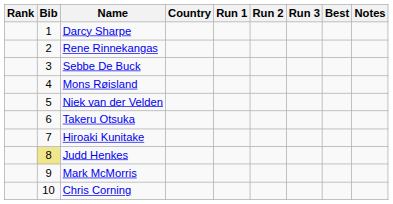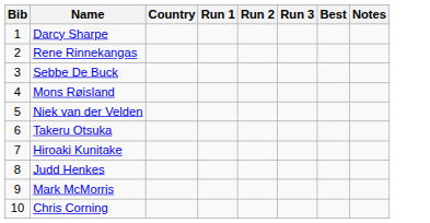- column: Rank
Judd Henkes | Bib: khaki background -> no background
